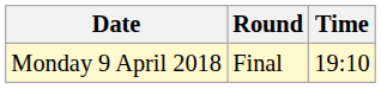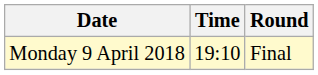columns swapped: Time <-> Round
